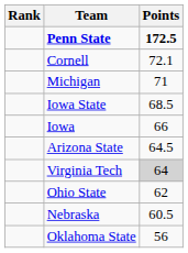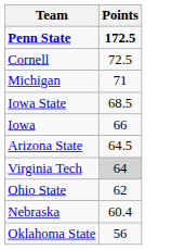- column: Rank
Cornell | Points: 72.1 -> 72.5
Nebraska | Points: 60.5 -> 60.4
